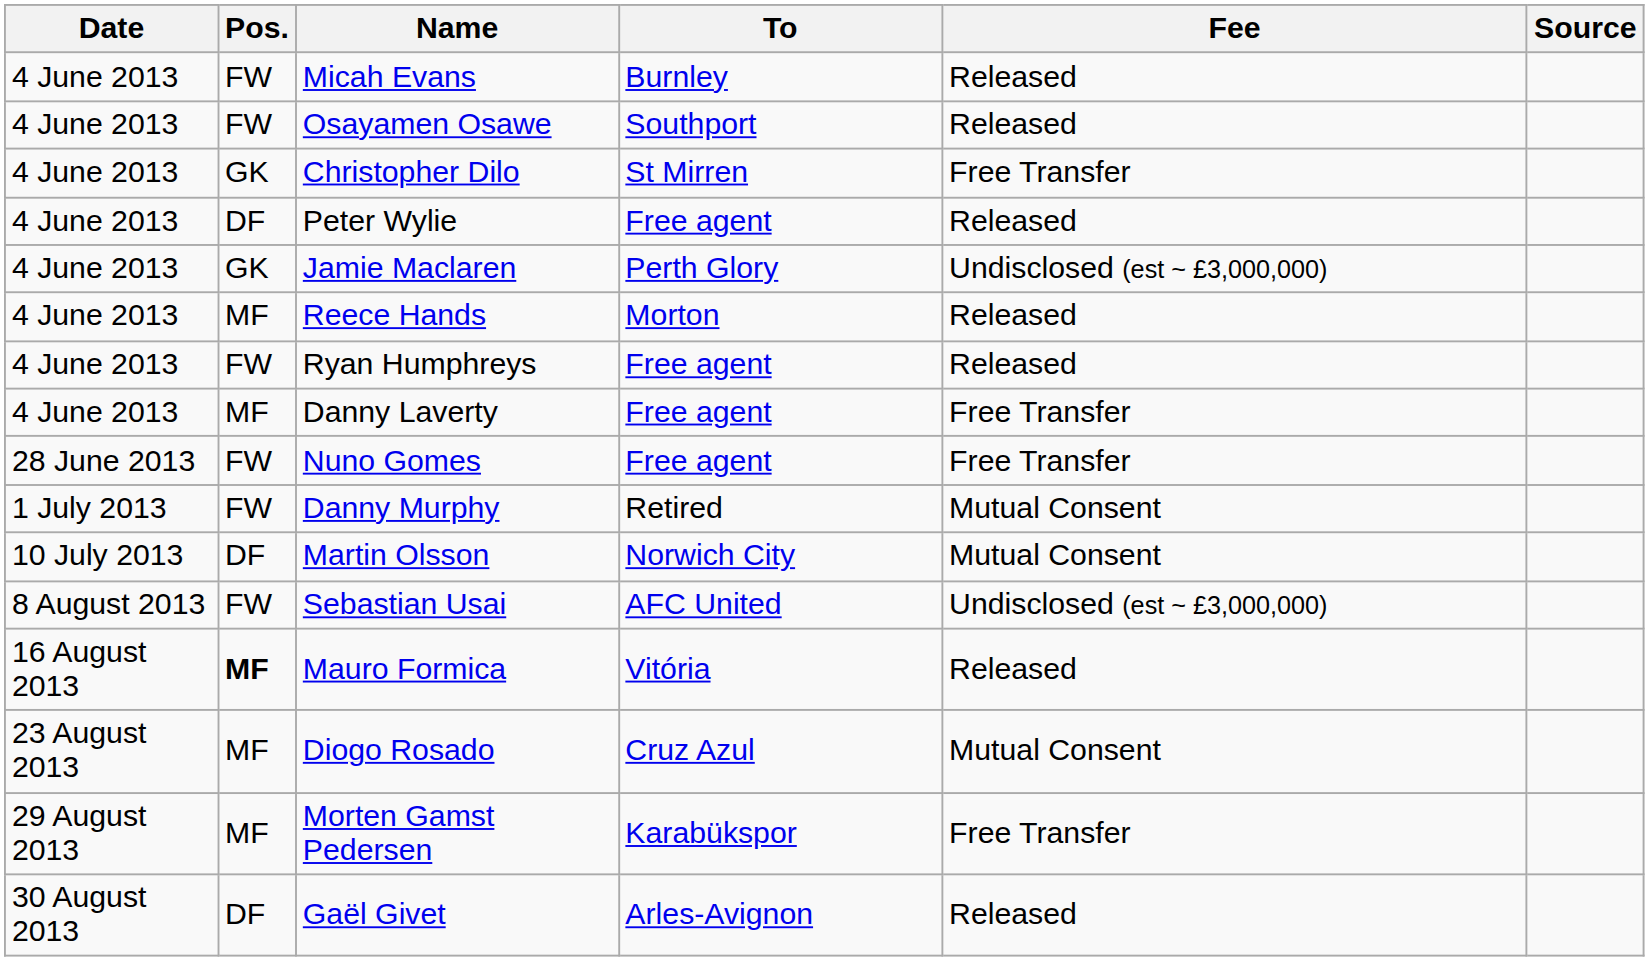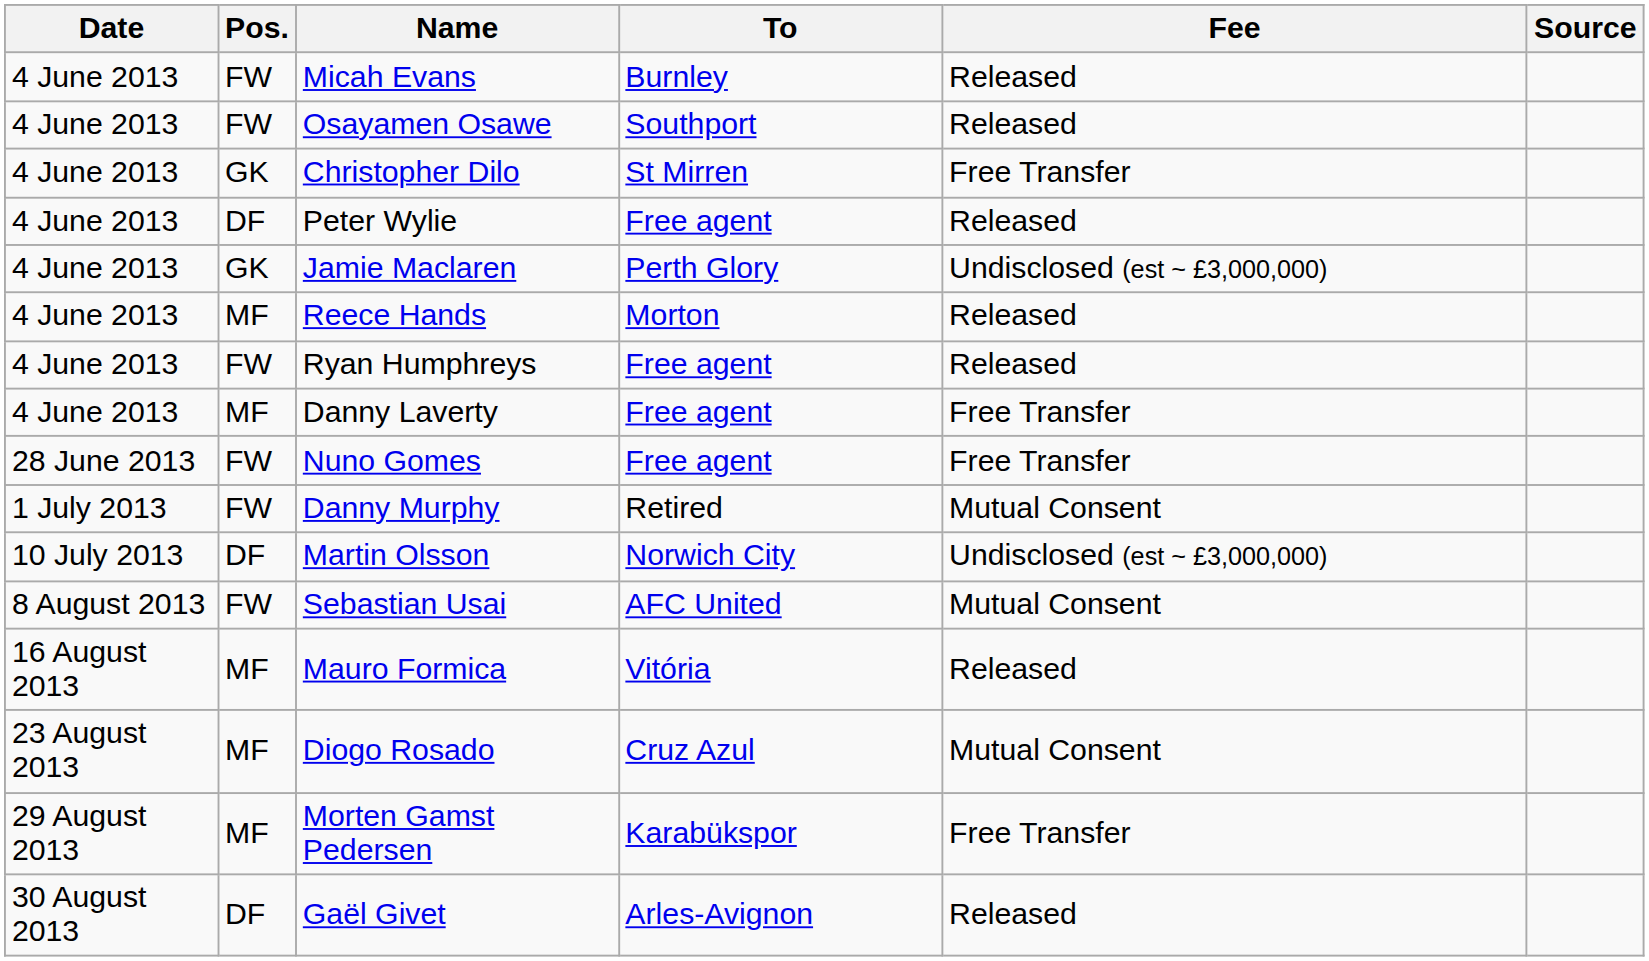Martin Olsson | Fee: Mutual Consent -> Undisclosed (est ~ £3,000,000)
Sebastian Usai | Fee: Undisclosed (est ~ £3,000,000) -> Mutual Consent
Mauro Formica | Pos.: bold -> normal
